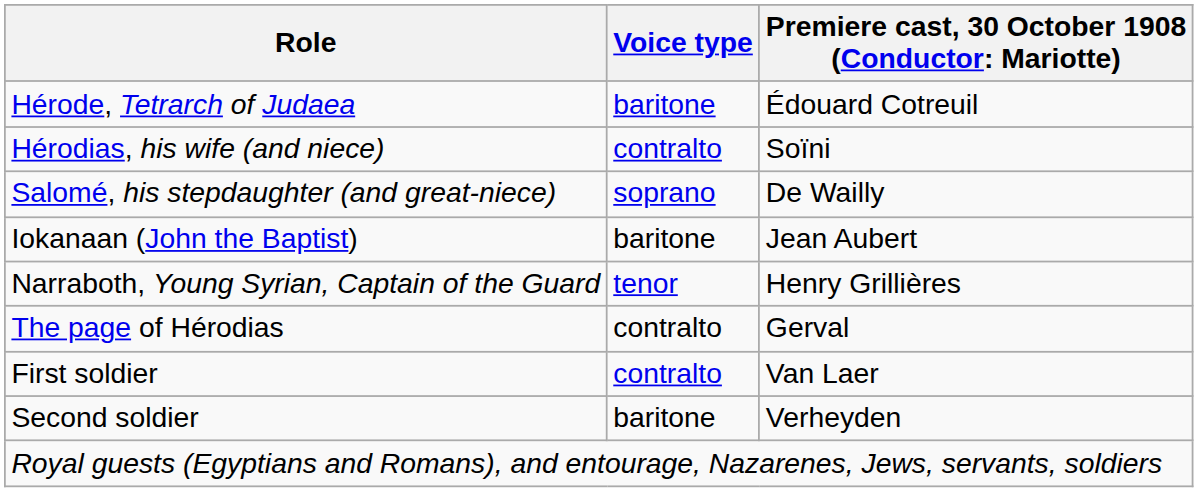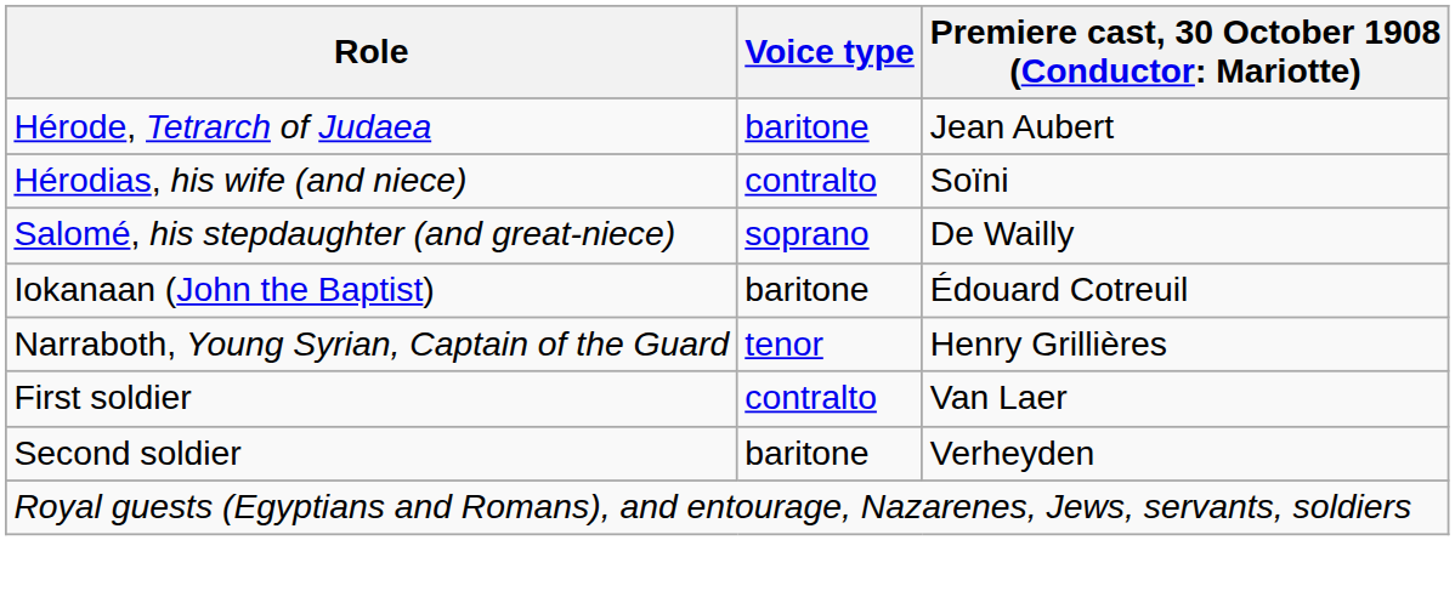Hérode, Tetrarch of Judaea | column 3: Édouard Cotreuil -> Jean Aubert
Iokanaan (John the Baptist) | column 3: Jean Aubert -> Édouard Cotreuil
- row: The page of Hérodias | contralto | Gerval
